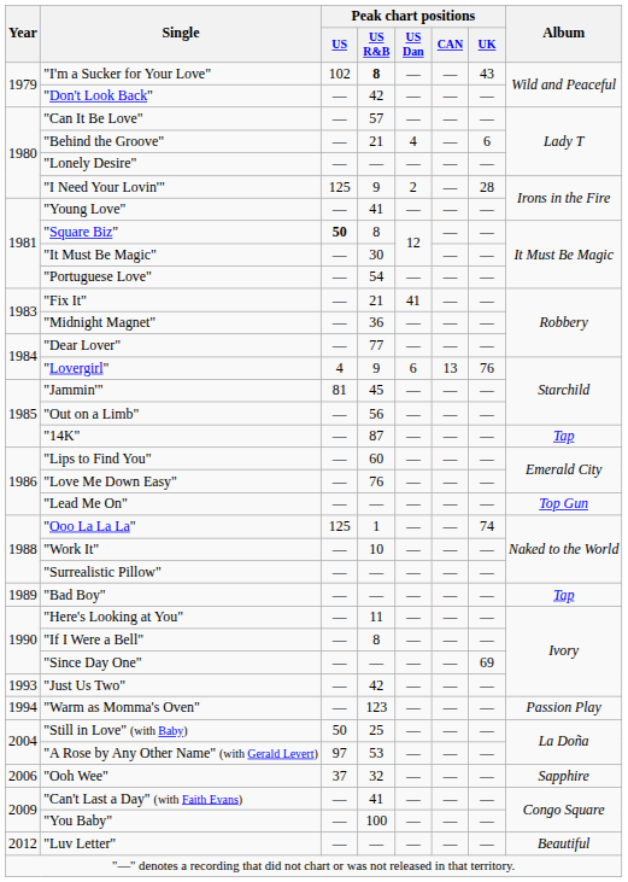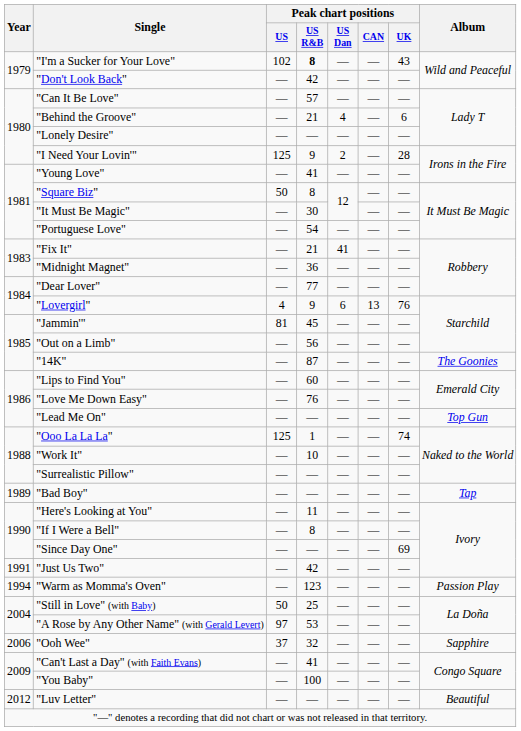"Square Biz" | Peak chart positions / US: bold -> normal
"14K" | Album: Tap -> The Goonies
"Just Us Two" | Year: 1993 -> 1991
